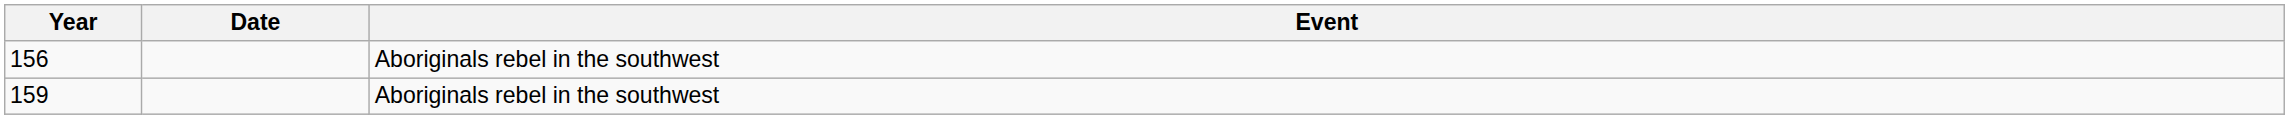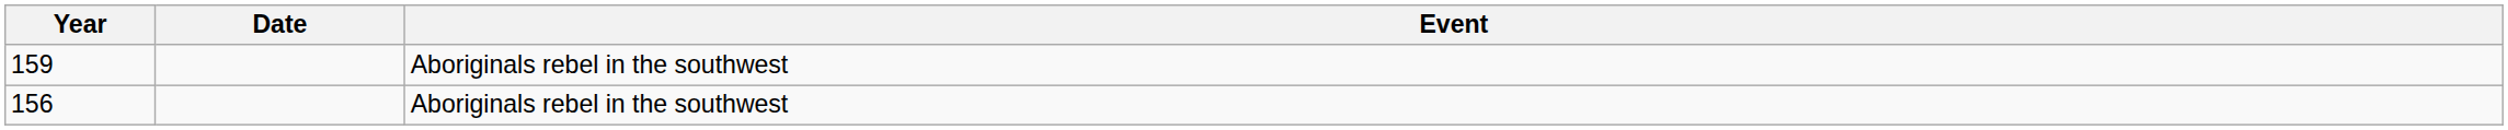rows swapped: 156 <-> 159
